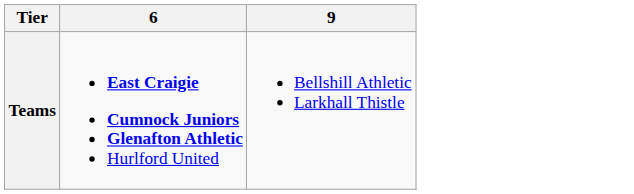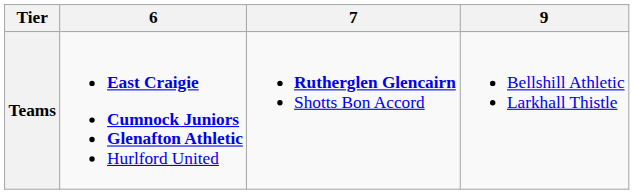+ column: 7 | Rutherglen Glencairn Shotts Bon Accord
